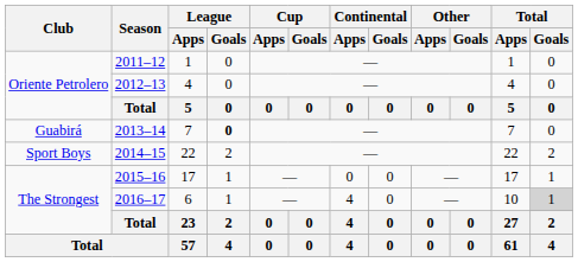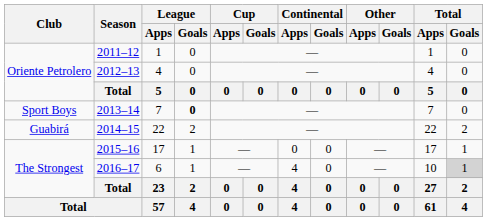2013–14 | Club: Guabirá -> Sport Boys
2014–15 | Club: Sport Boys -> Guabirá
